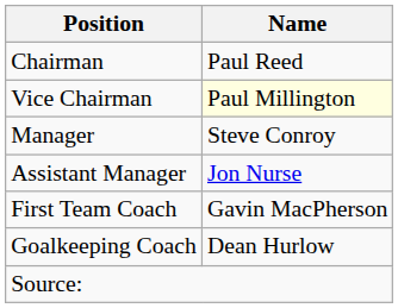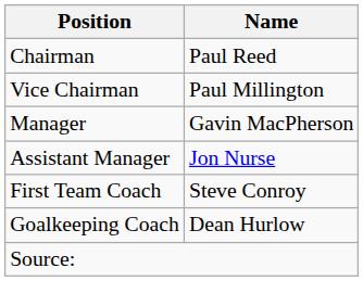Vice Chairman | Name: lightyellow background -> no background
Manager | Name: Steve Conroy -> Gavin MacPherson
First Team Coach | Name: Gavin MacPherson -> Steve Conroy
